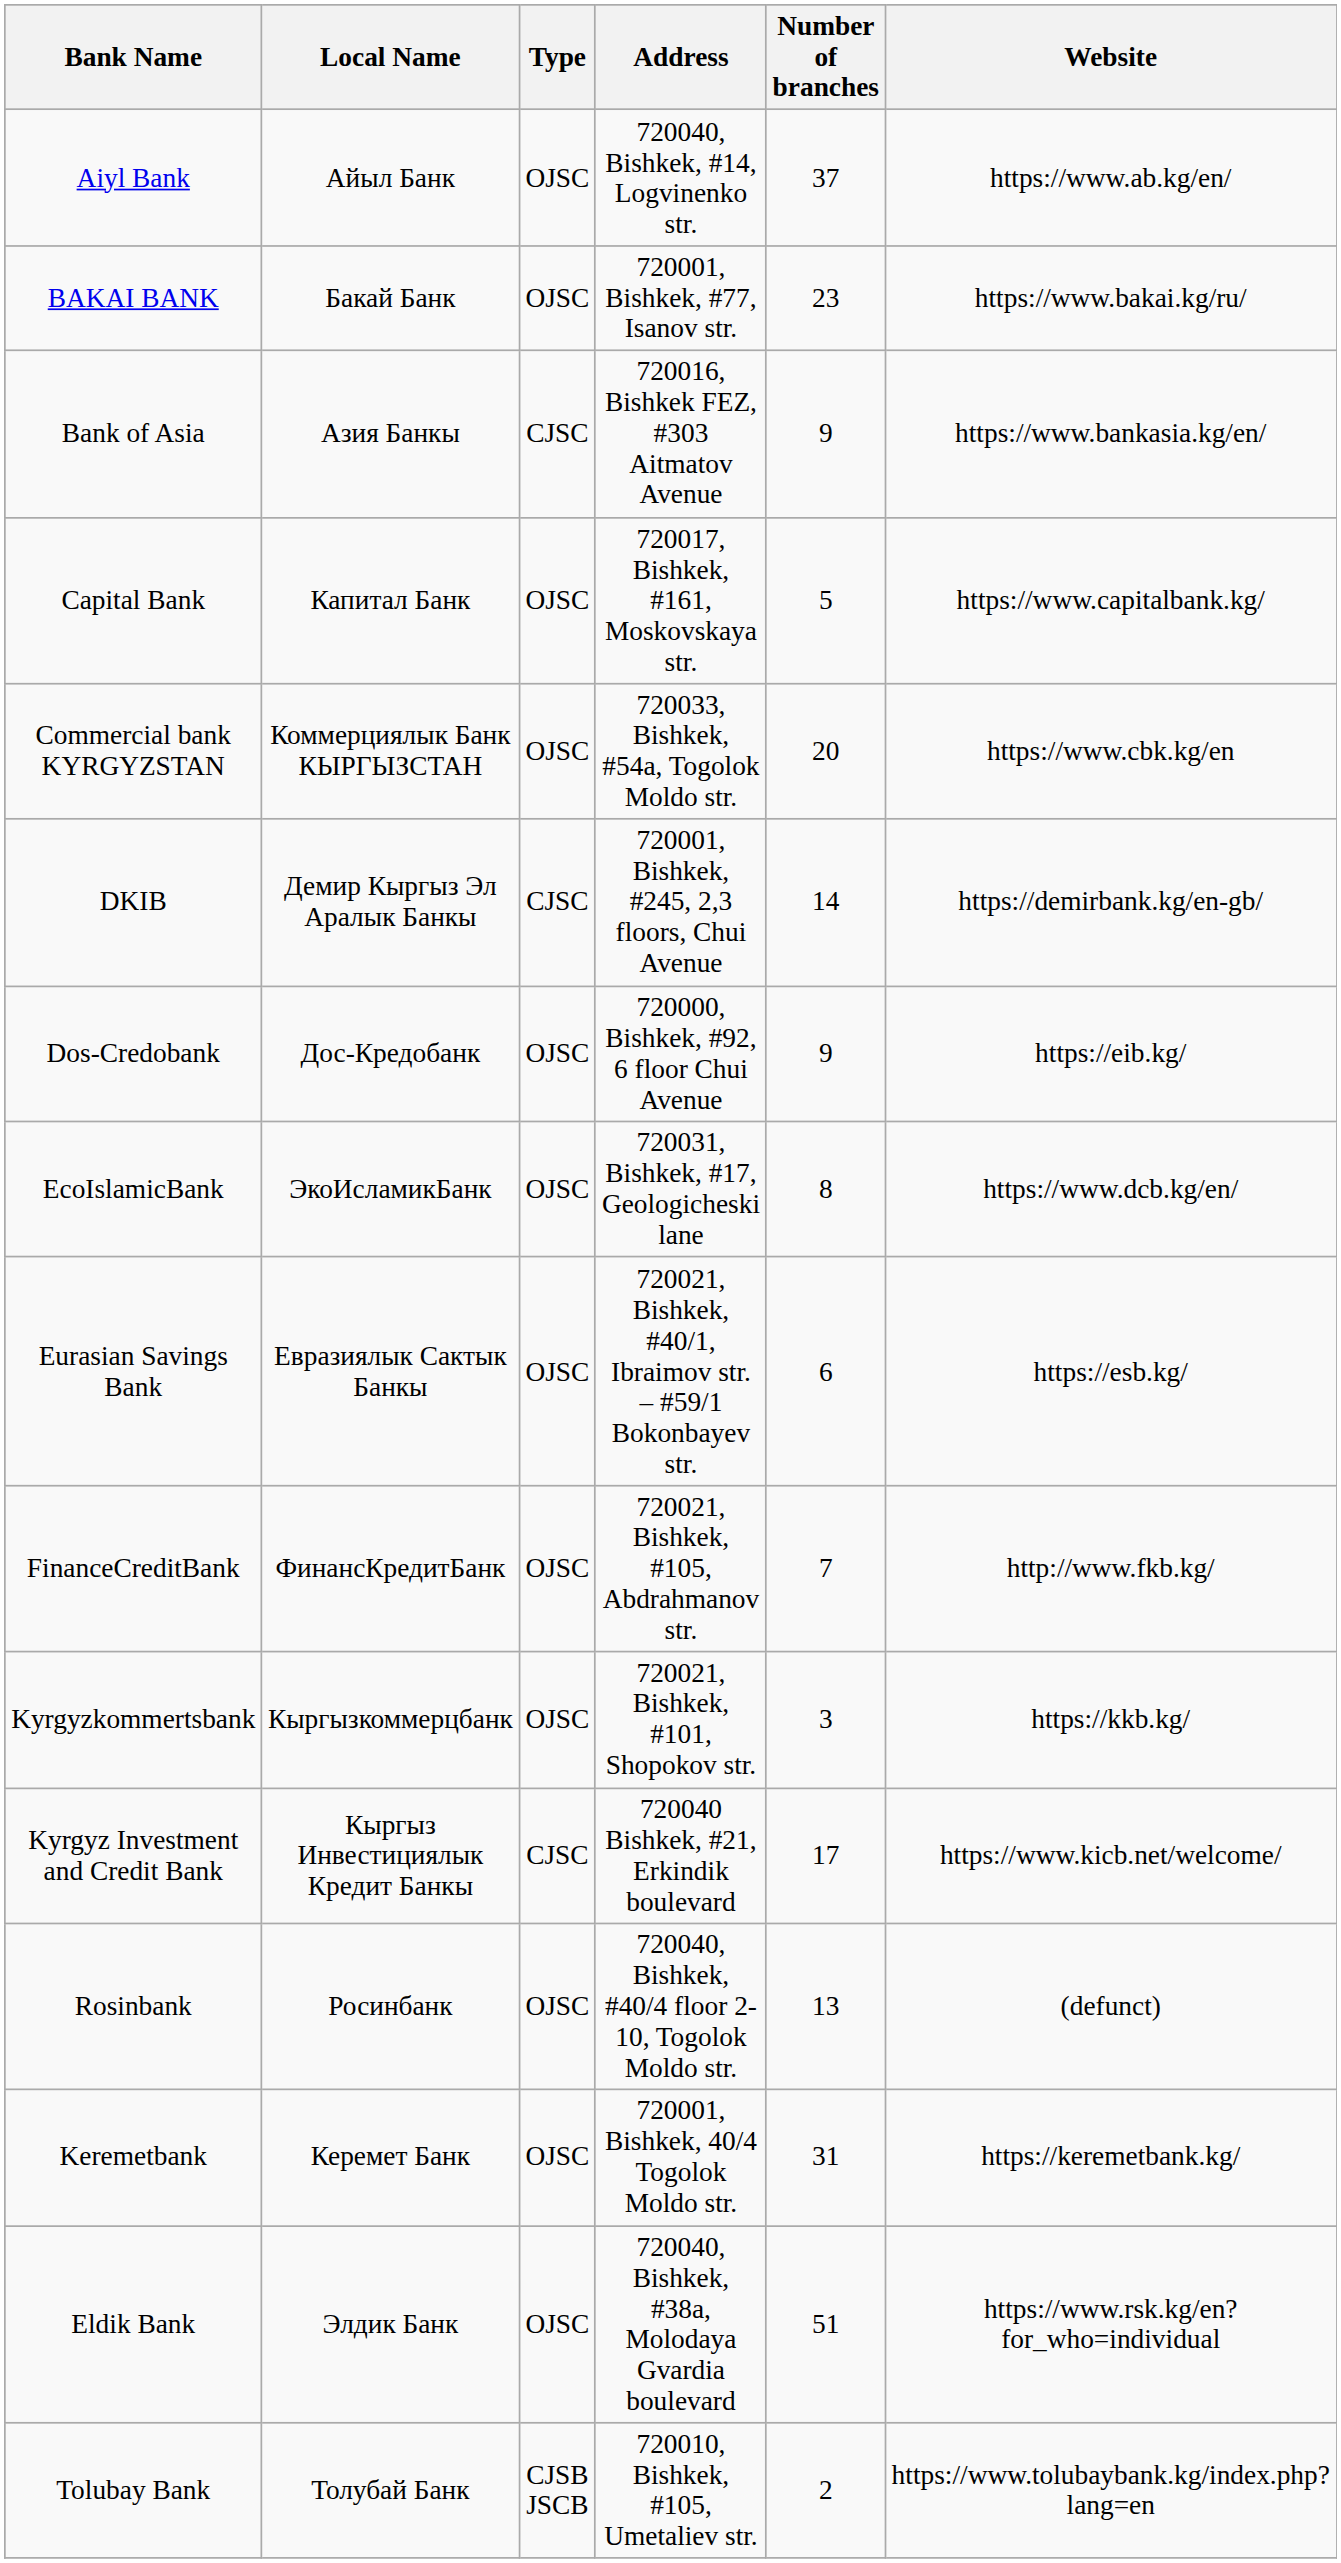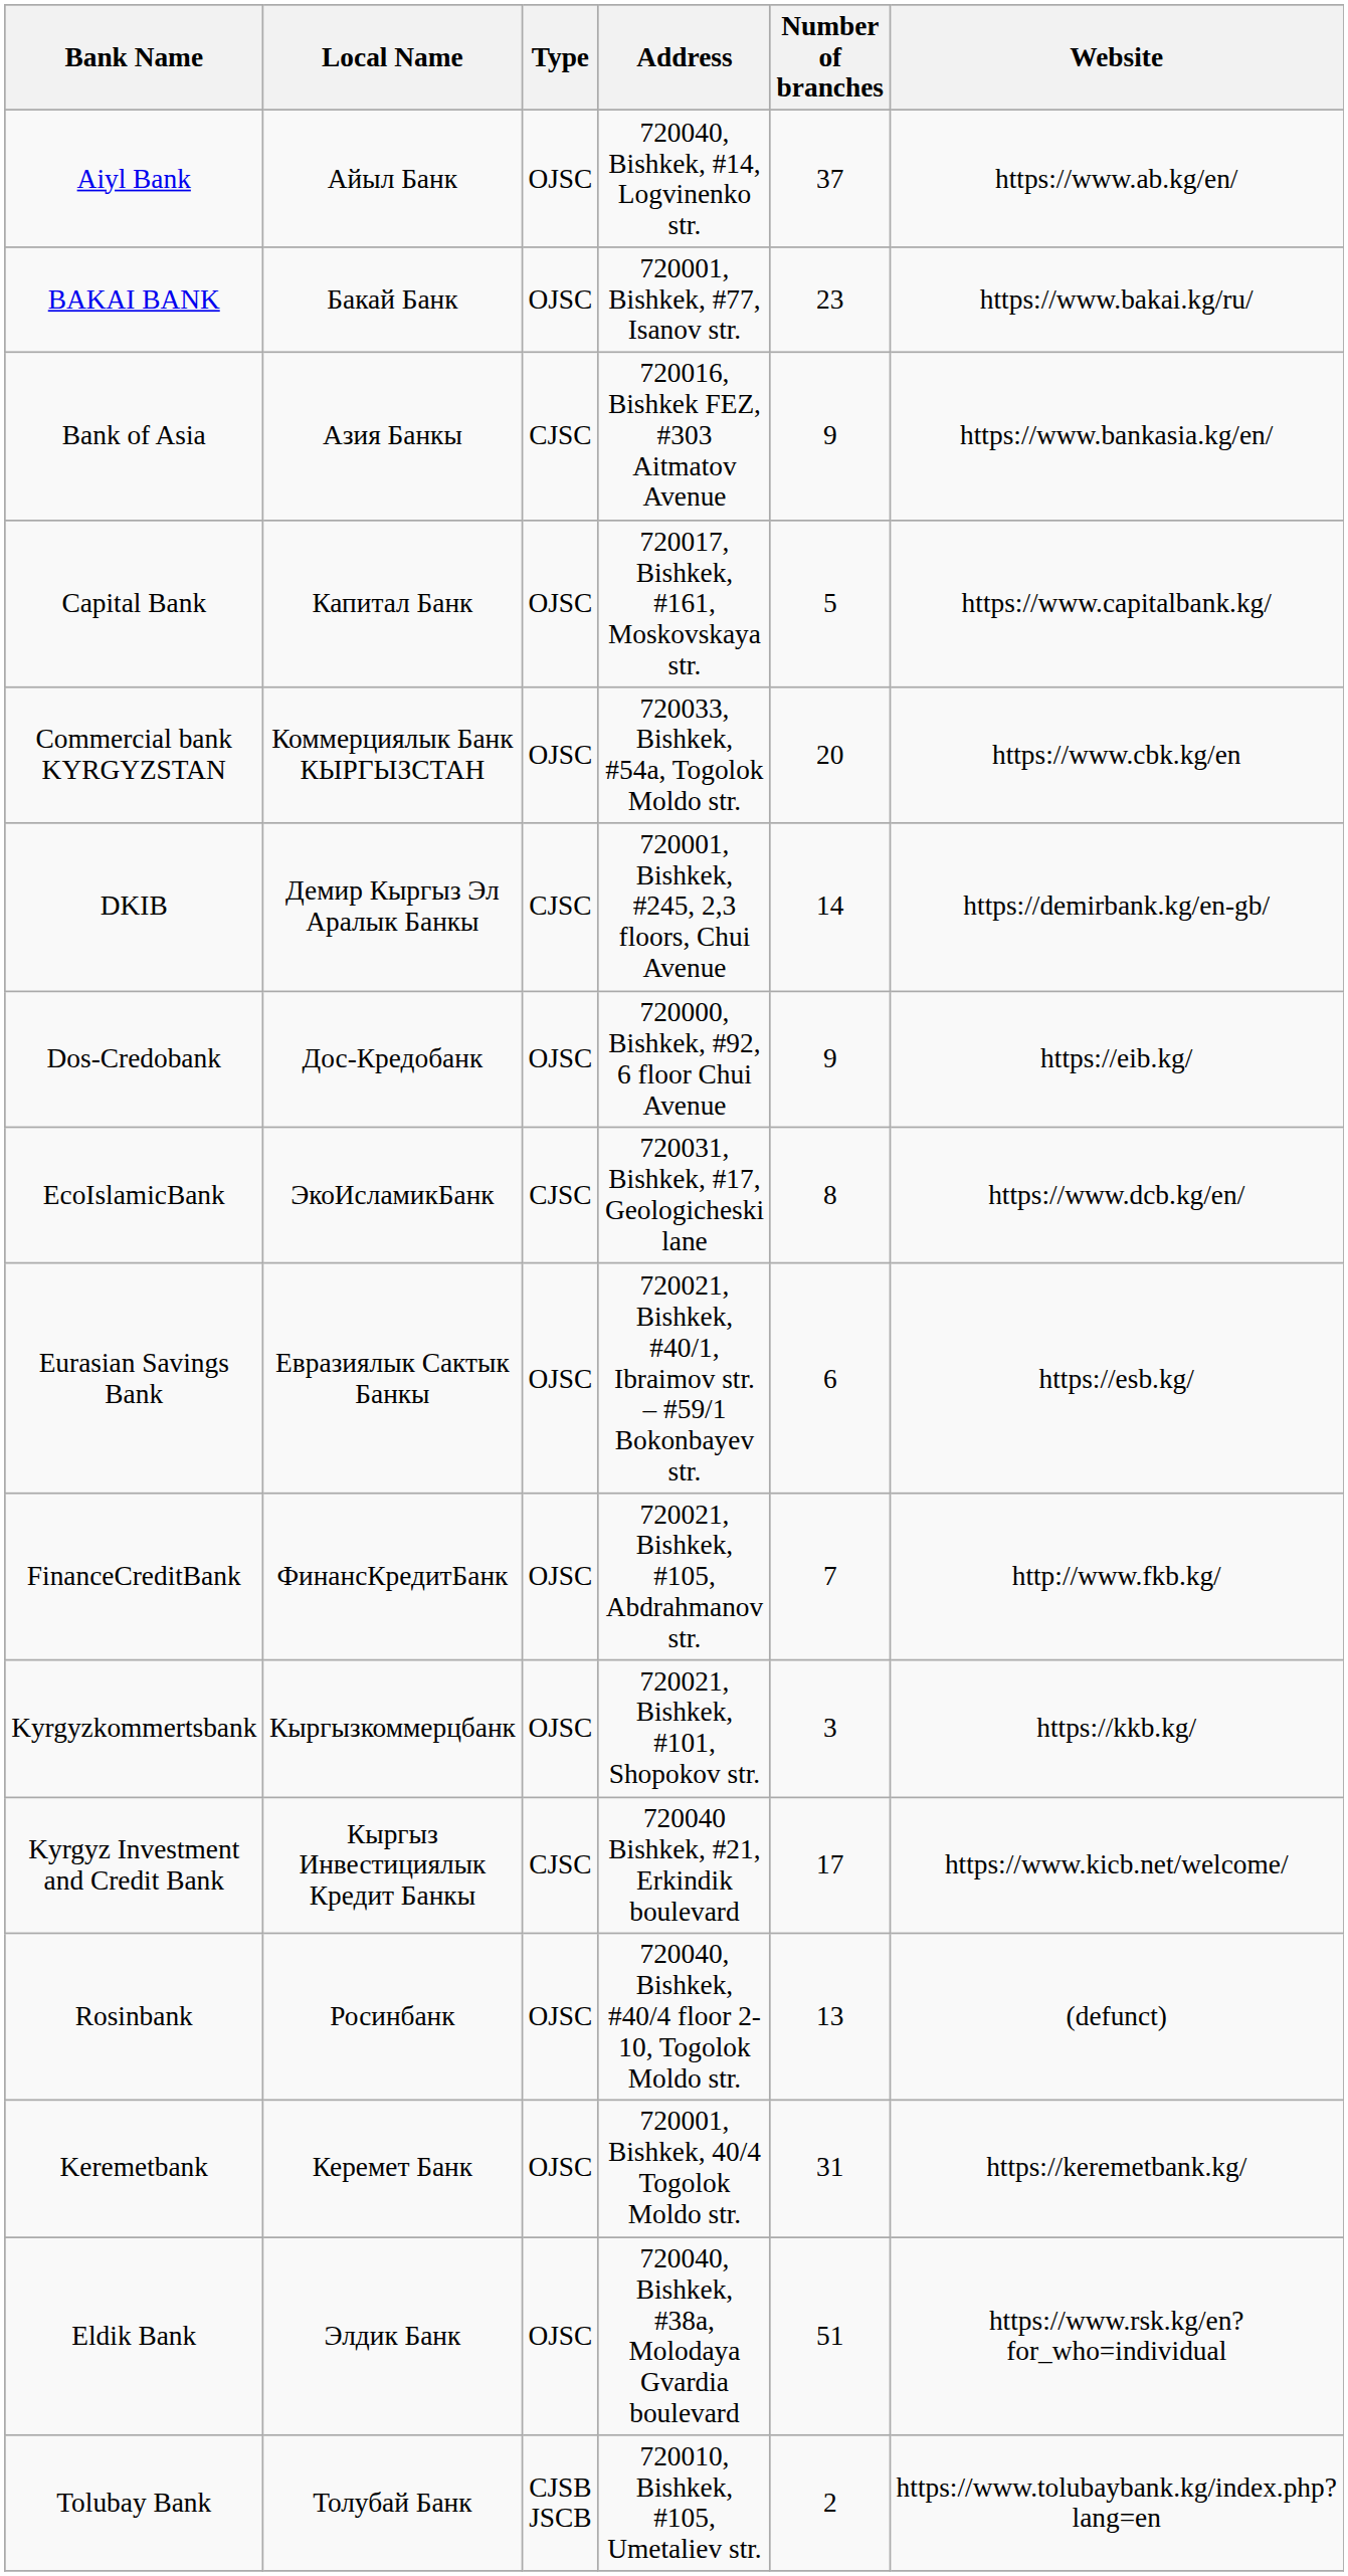EcoIslamicBank | Type: OJSC -> CJSC
